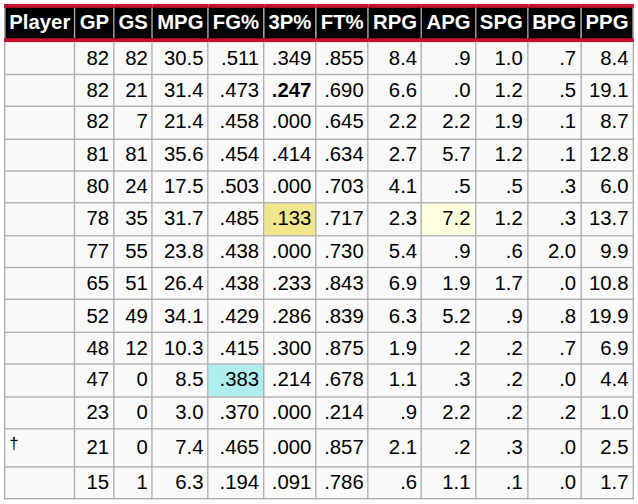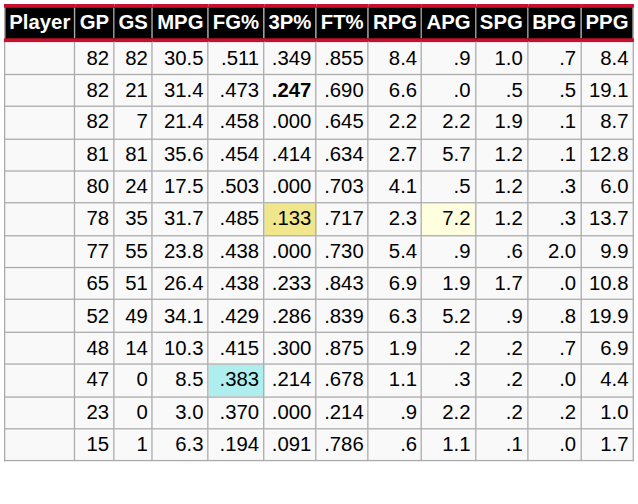31.4 | SPG: 1.2 -> .5
17.5 | SPG: .5 -> 1.2
10.3 | GS: 12 -> 14
- row: † | 21 | 0 | 7.4 | .465 | .000 | .857 | 2.1 | .2 | .3 | .0 | 2.5
